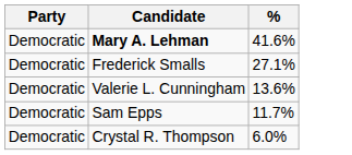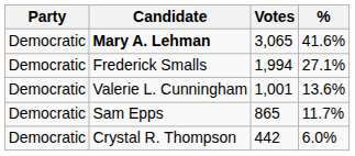+ column: Votes | 3,065 | 1,994 | 1,001 | 865 | 442
